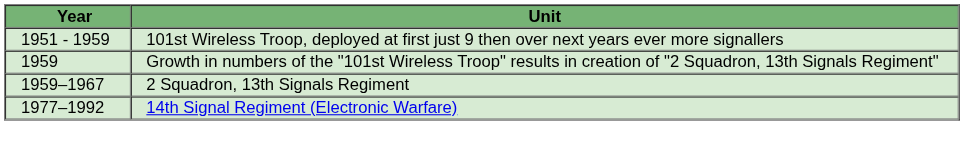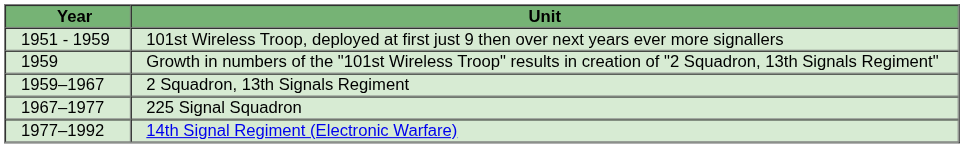+ row: 1967–1977 | 225 Signal Squadron
